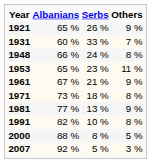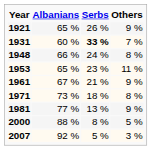1931 | Serbs: normal -> bold
- row: 1991 | 82 % | 10 % | 8 %
